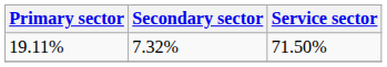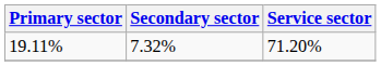19.11% | Service sector: 71.50% -> 71.20%
